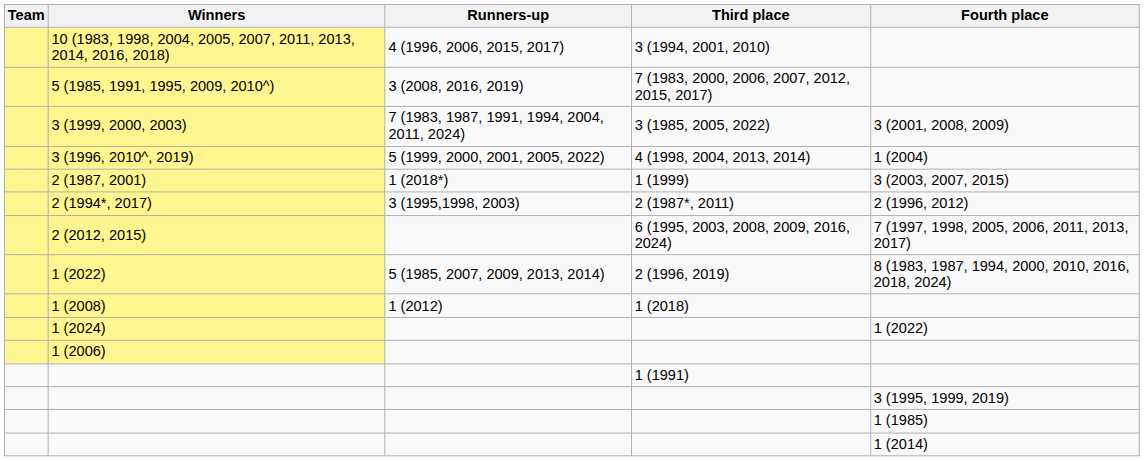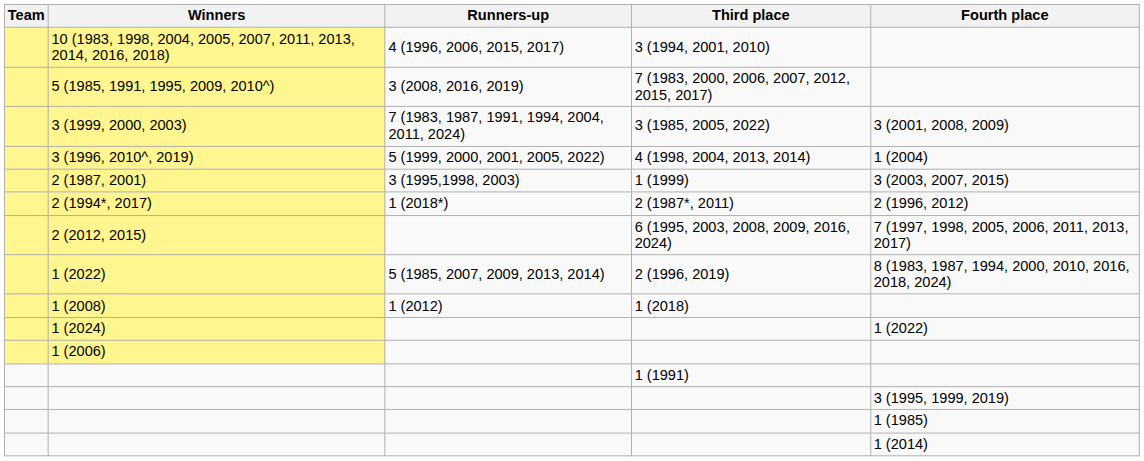2 (1987, 2001) | Runners-up: 1 (2018*) -> 3 (1995,1998, 2003)
2 (1994*, 2017) | Runners-up: 3 (1995,1998, 2003) -> 1 (2018*)
